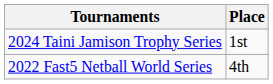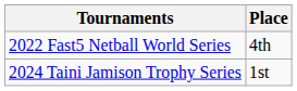rows swapped: 2022 Fast5 Netball World Series <-> 2024 Taini Jamison Trophy Series
